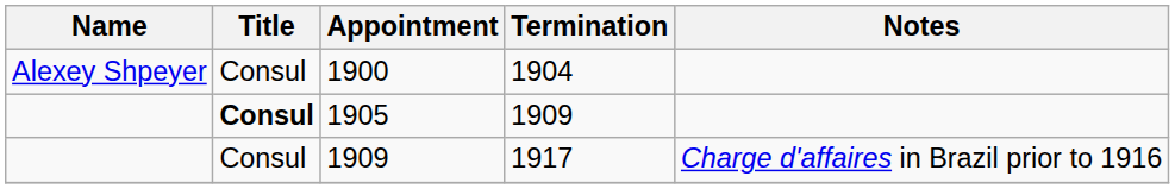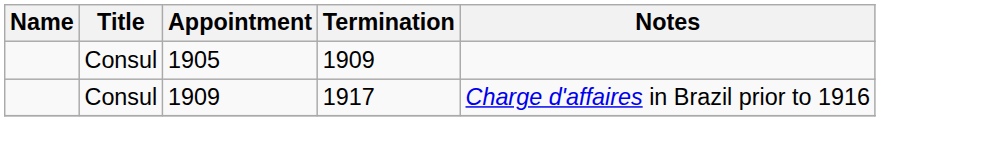- row: Alexey Shpeyer | Consul | 1900 | 1904
1905 | Title: bold -> normal
